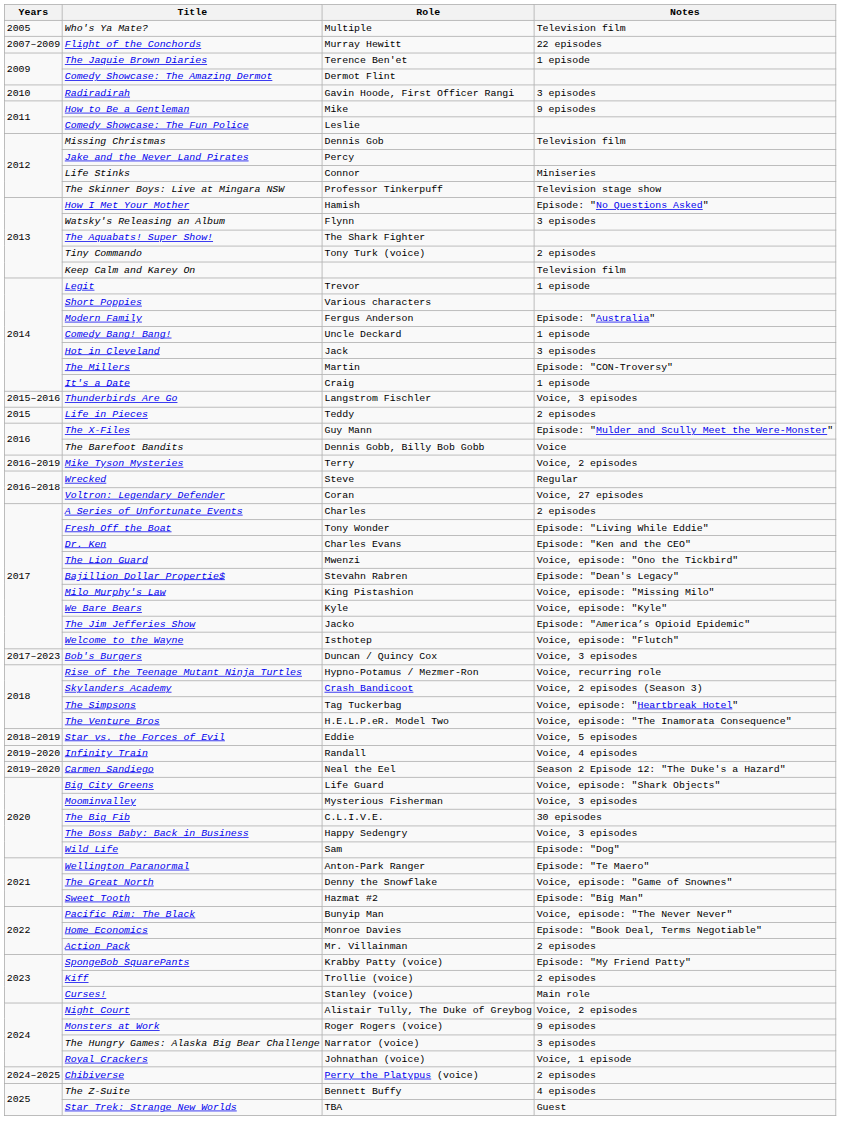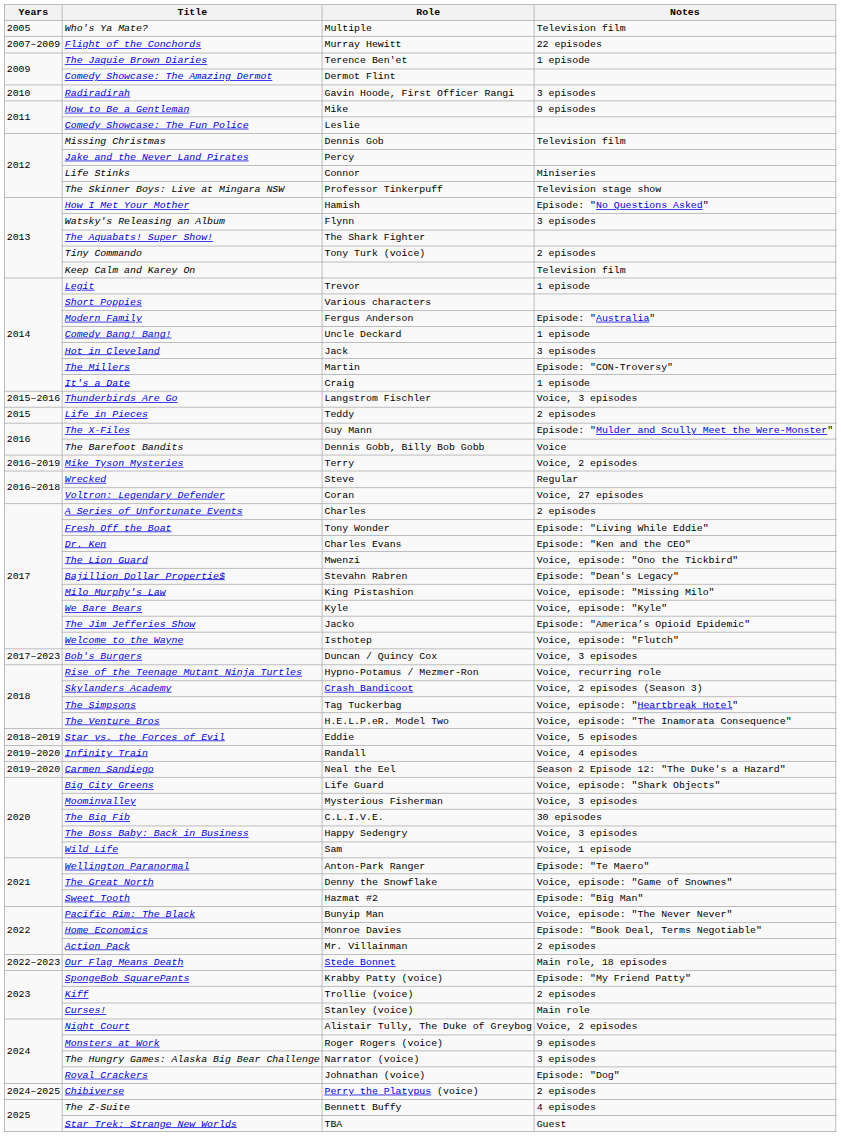Wild Life | Notes: Episode: "Dog" -> Voice, 1 episode
+ row: 2022–2023 | Our Flag Means Death | Stede Bonnet | Main role, 18 episodes
Royal Crackers | Notes: Voice, 1 episode -> Episode: "Dog"
